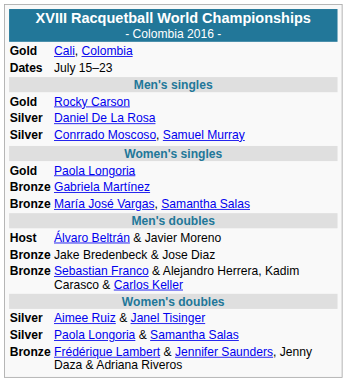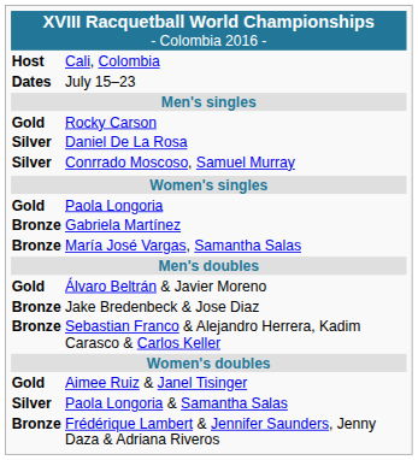Cali, Colombia | column 1: Gold -> Host
Álvaro Beltrán & Javier Moreno | column 1: Host -> Gold
Aimee Ruiz & Janel Tisinger | column 1: Silver -> Gold
